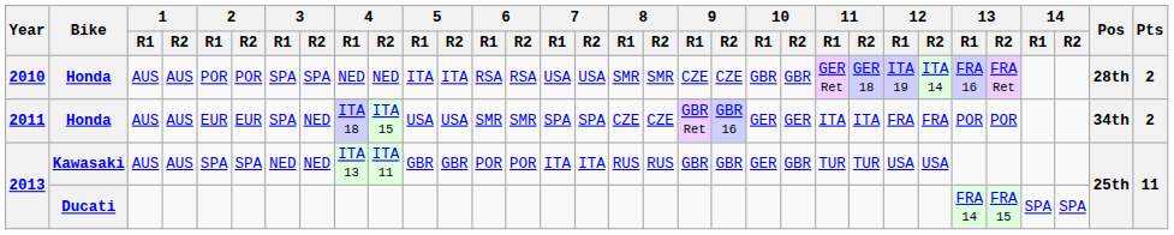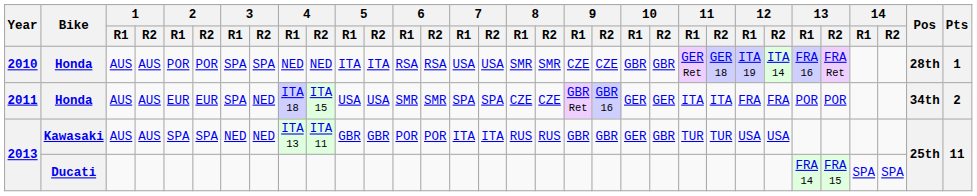2010 | Pts: 2 -> 1
